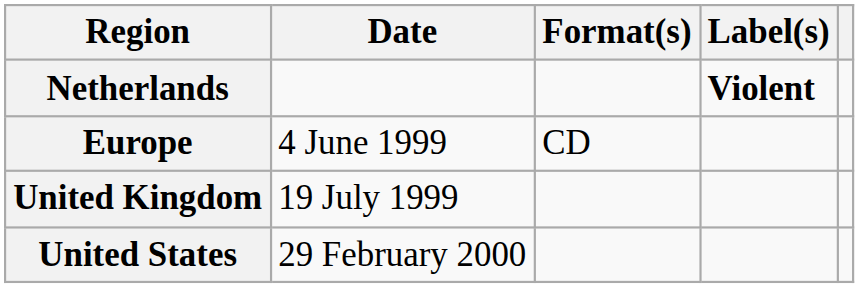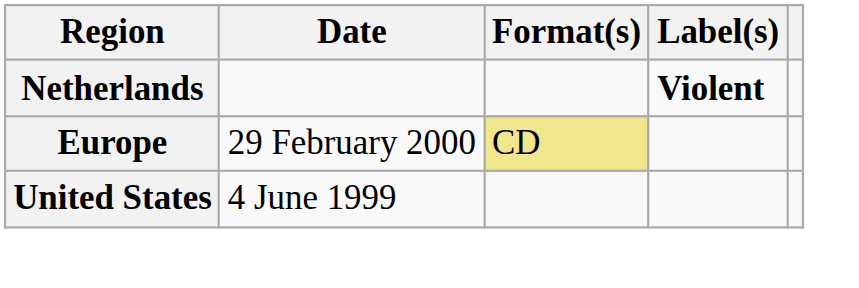Europe | Date: 4 June 1999 -> 29 February 2000
Europe | Format(s): no background -> khaki background
- row: United Kingdom | 19 July 1999
United States | Date: 29 February 2000 -> 4 June 1999
